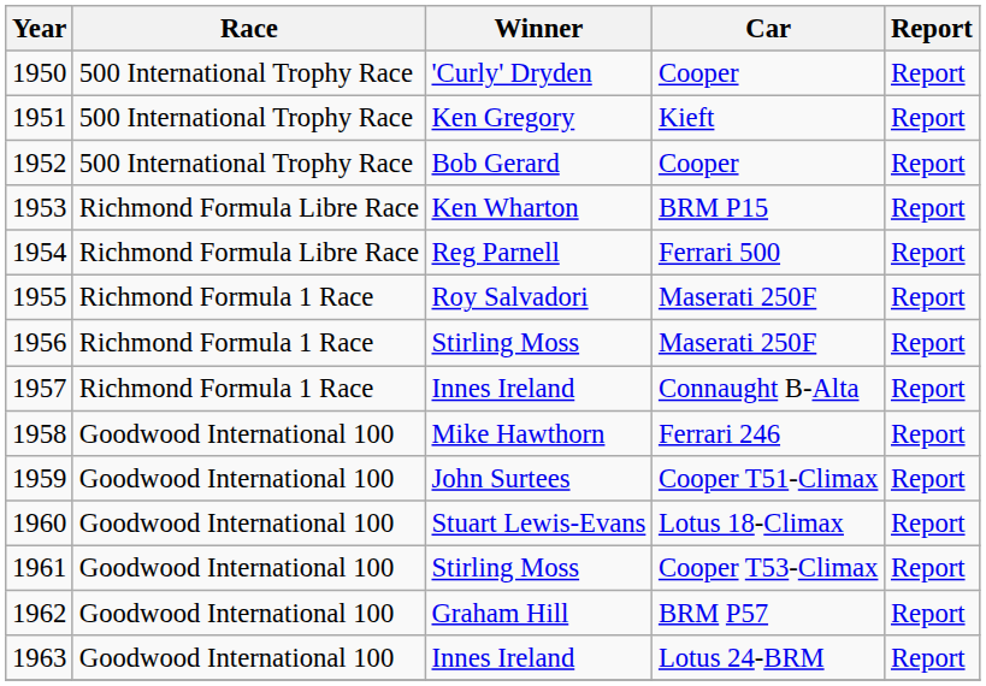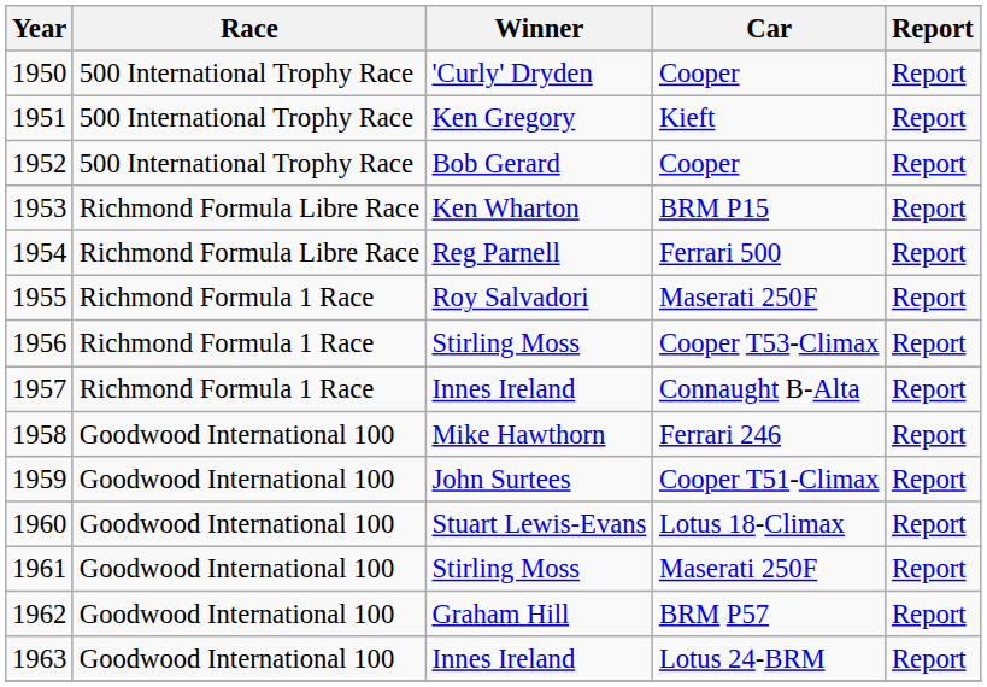1956 | Car: Maserati 250F -> Cooper T53-Climax
1961 | Car: Cooper T53-Climax -> Maserati 250F
